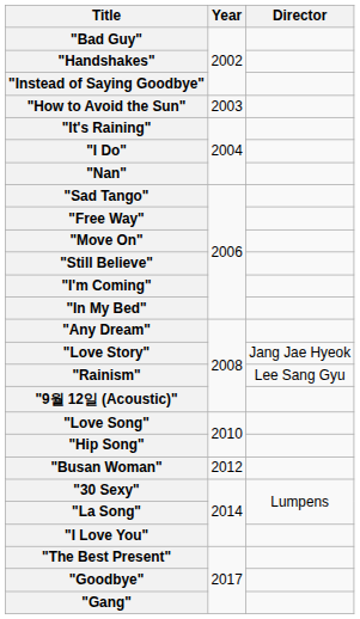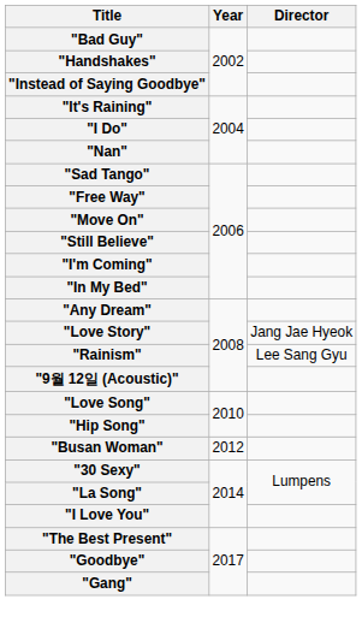- row: "How to Avoid the Sun" | 2003
